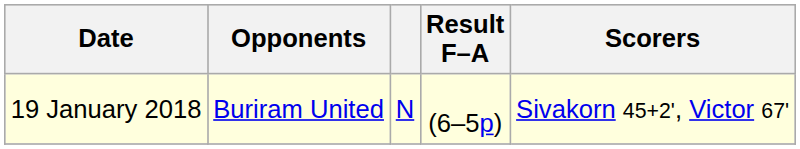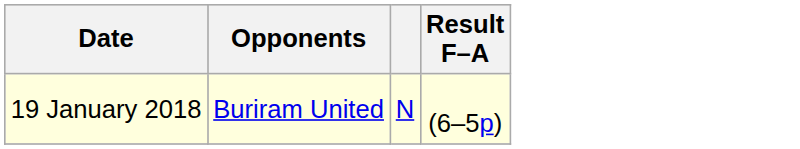- column: Scorers | Sivakorn 45+2', Victor 67'
